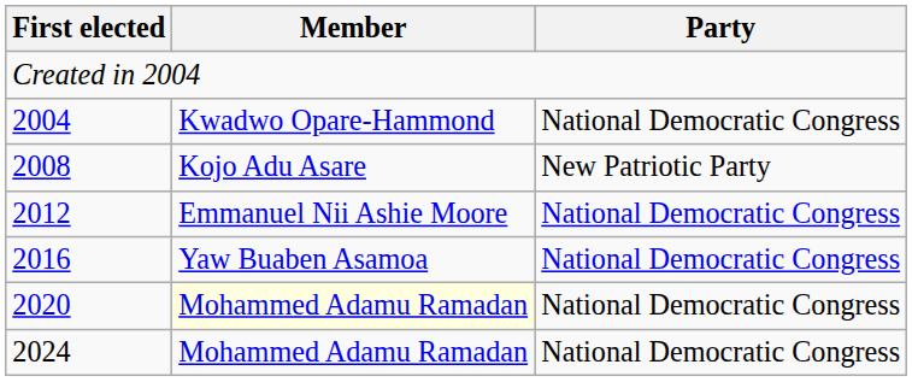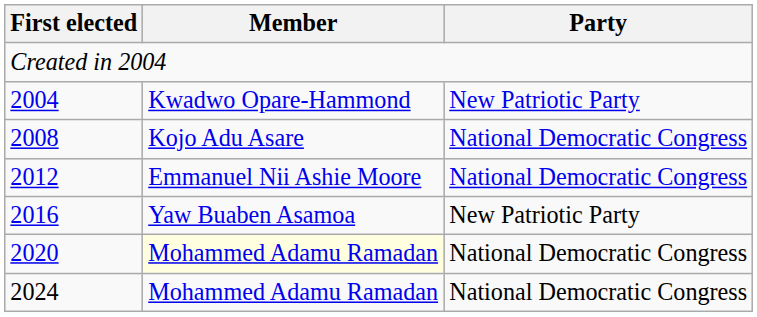2004 | Party: National Democratic Congress -> New Patriotic Party
2008 | Party: New Patriotic Party -> National Democratic Congress
2016 | Party: National Democratic Congress -> New Patriotic Party
